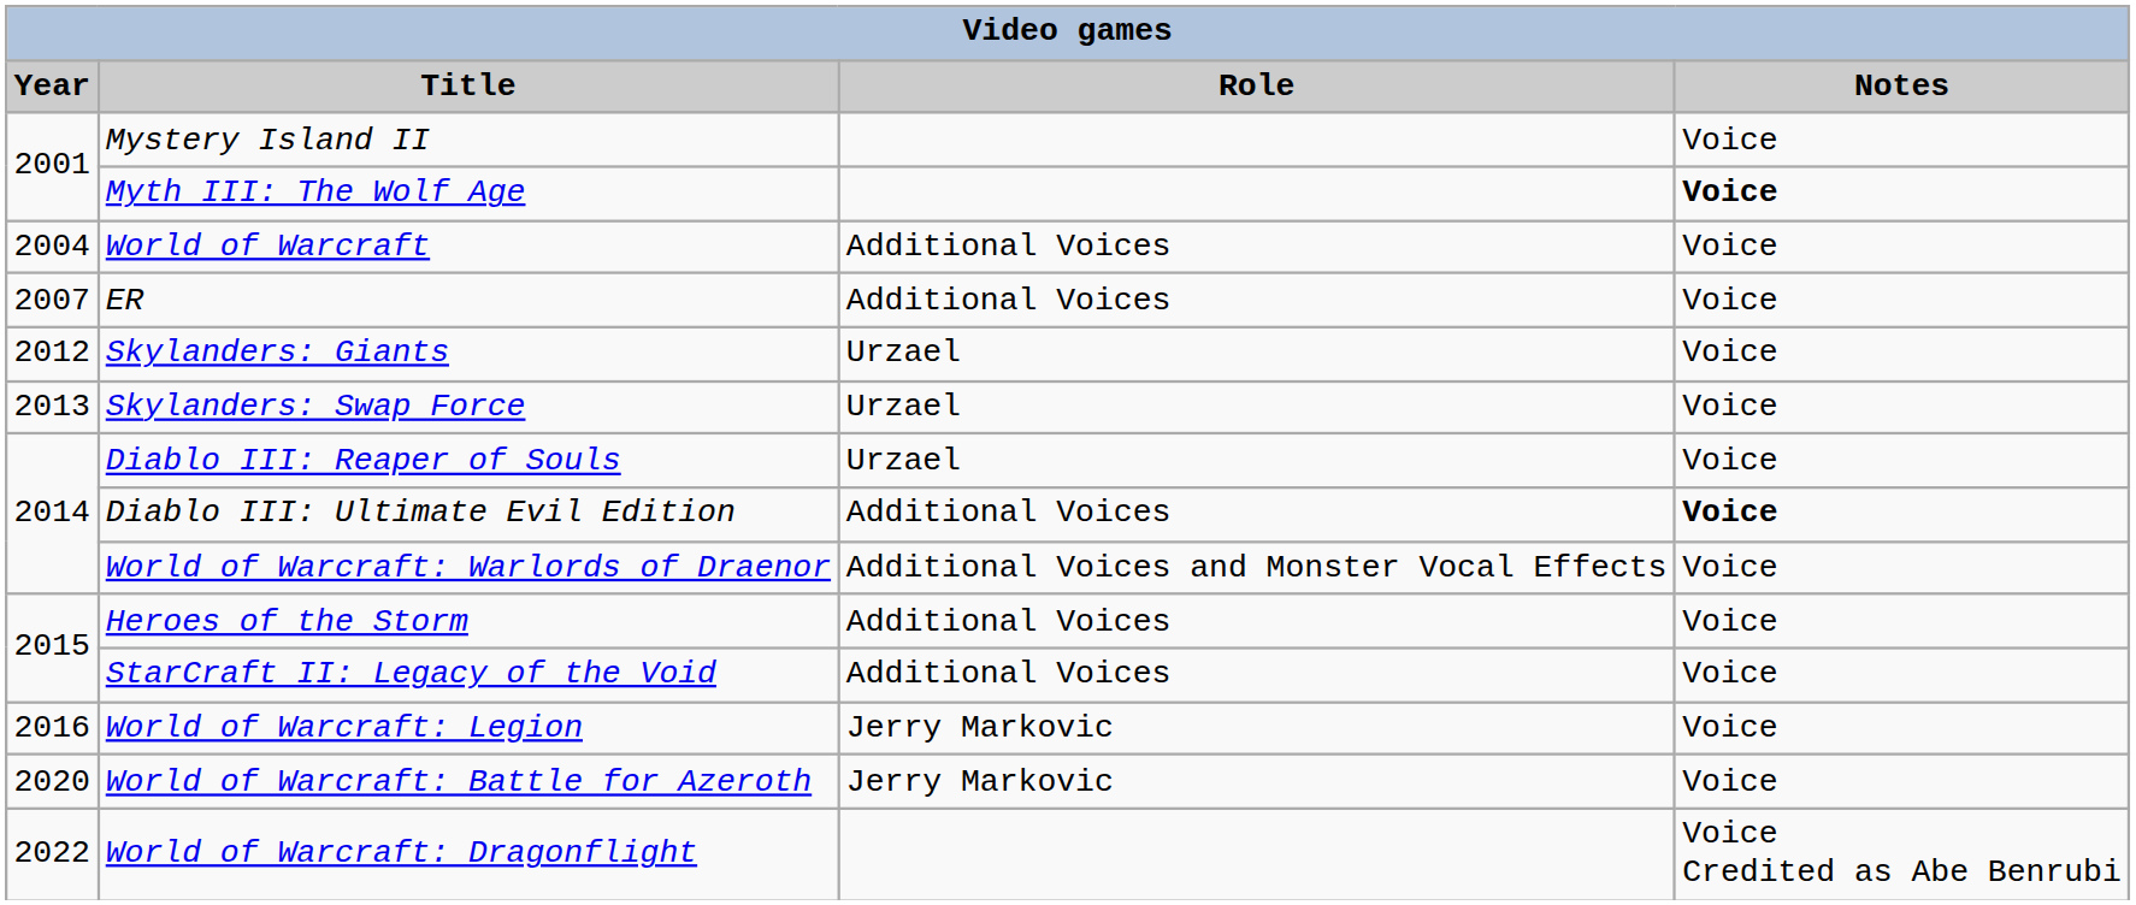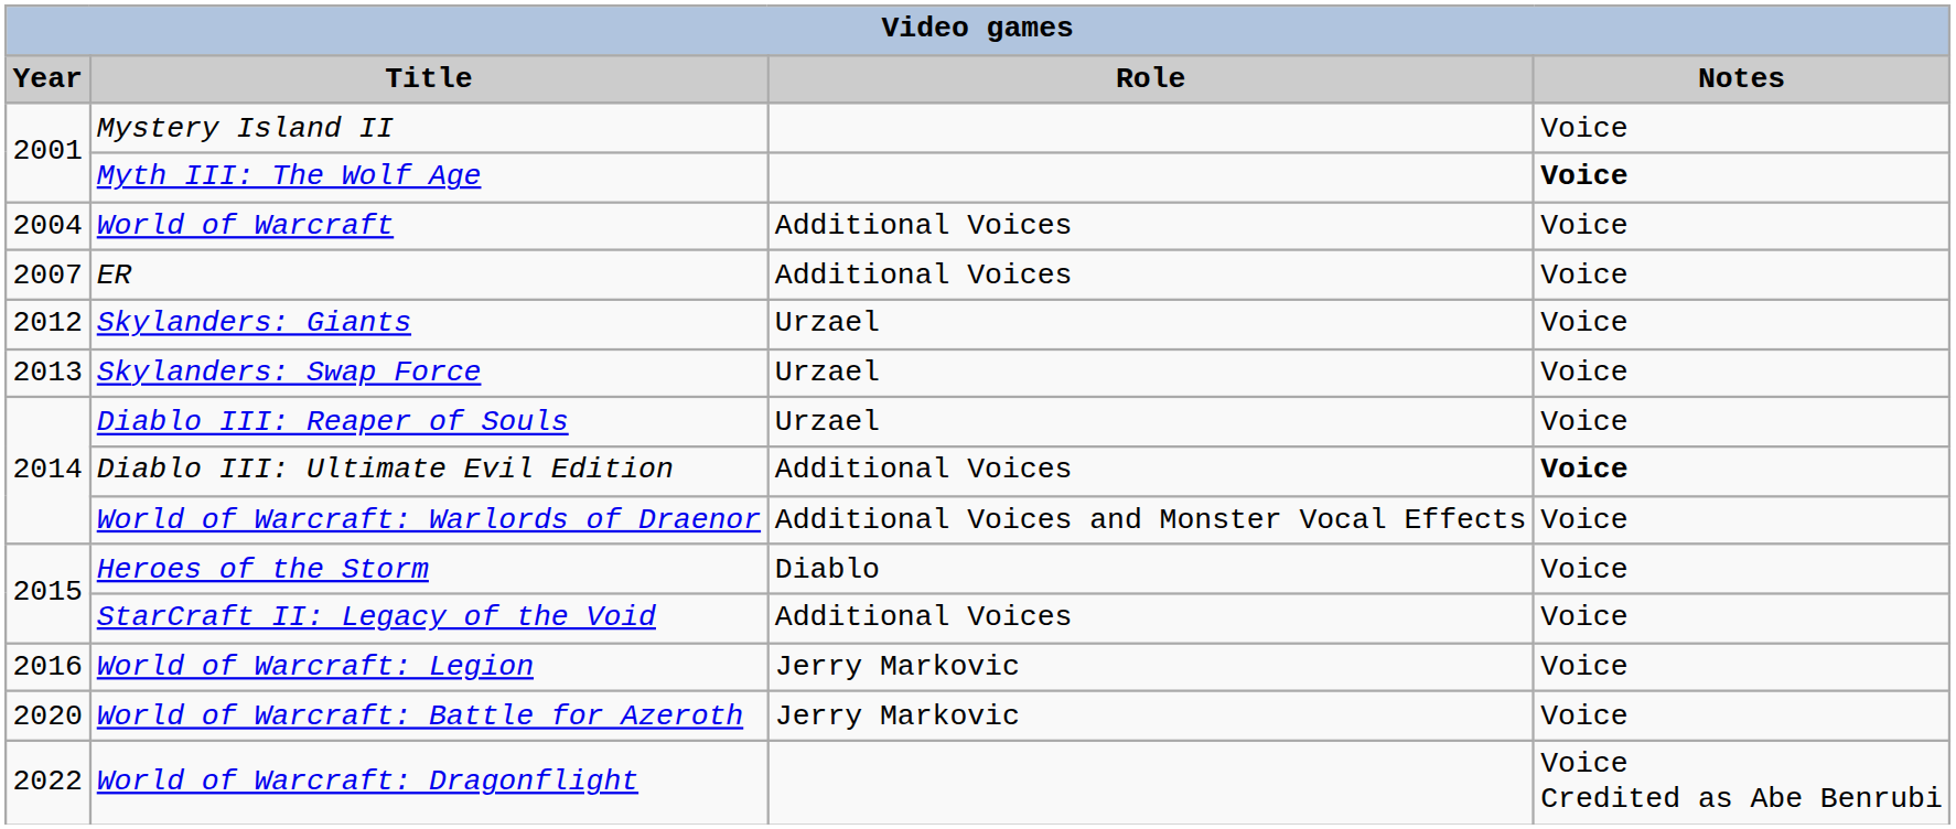Heroes of the Storm | Role: Additional Voices -> Diablo
